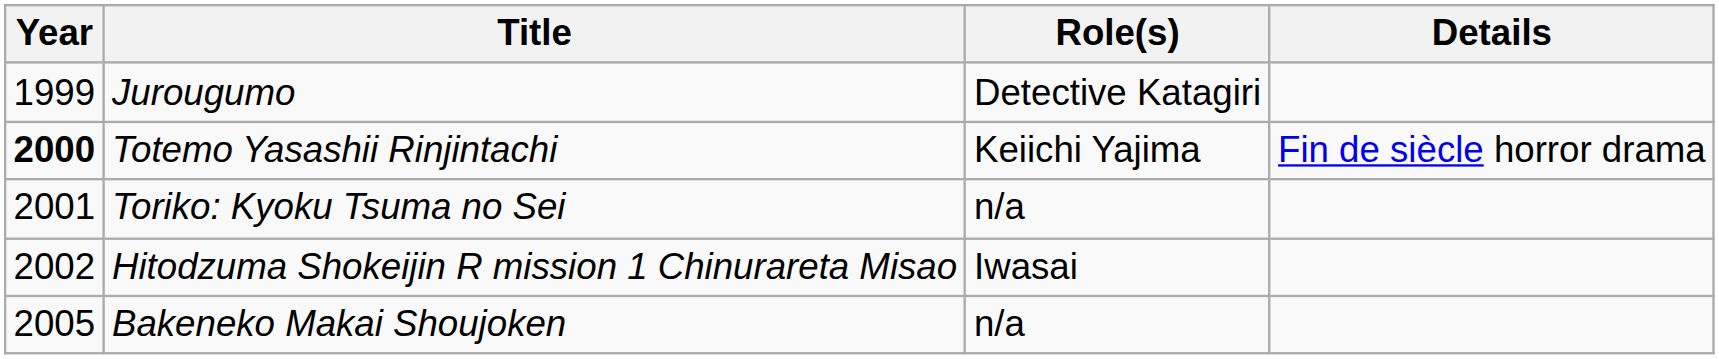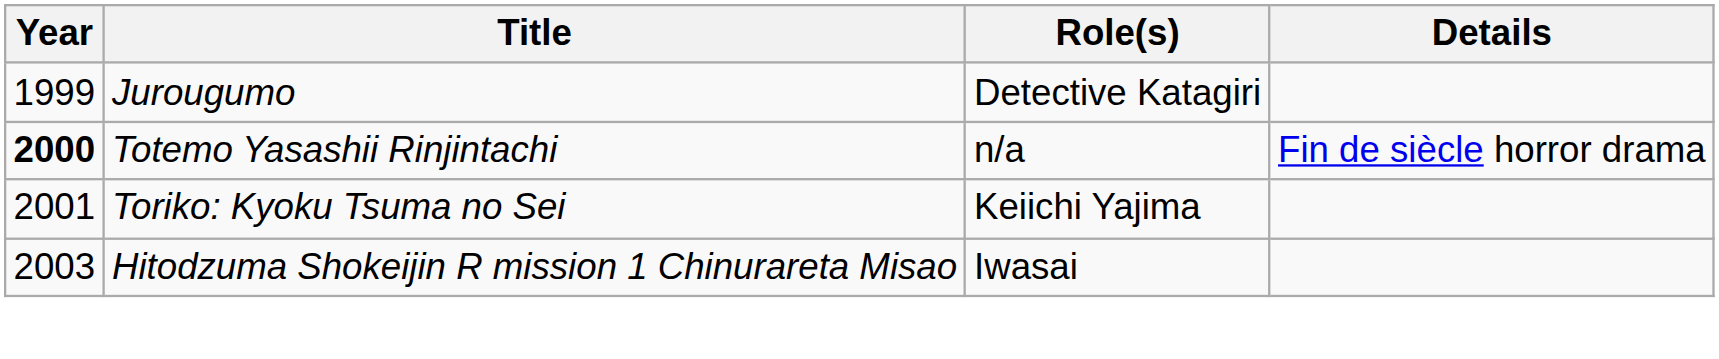Totemo Yasashii Rinjintachi | Role(s): Keiichi Yajima -> n/a
Toriko: Kyoku Tsuma no Sei | Role(s): n/a -> Keiichi Yajima
Hitodzuma Shokeijin R mission 1 Chinurareta Misao | Year: 2002 -> 2003
- row: 2005 | Bakeneko Makai Shoujoken | n/a
